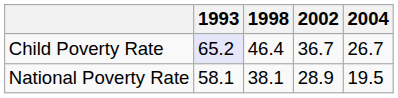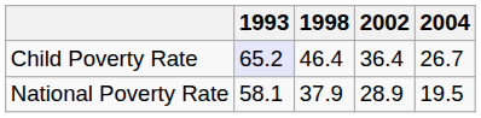Child Poverty Rate | 2002: 36.7 -> 36.4
National Poverty Rate | 1998: 38.1 -> 37.9
